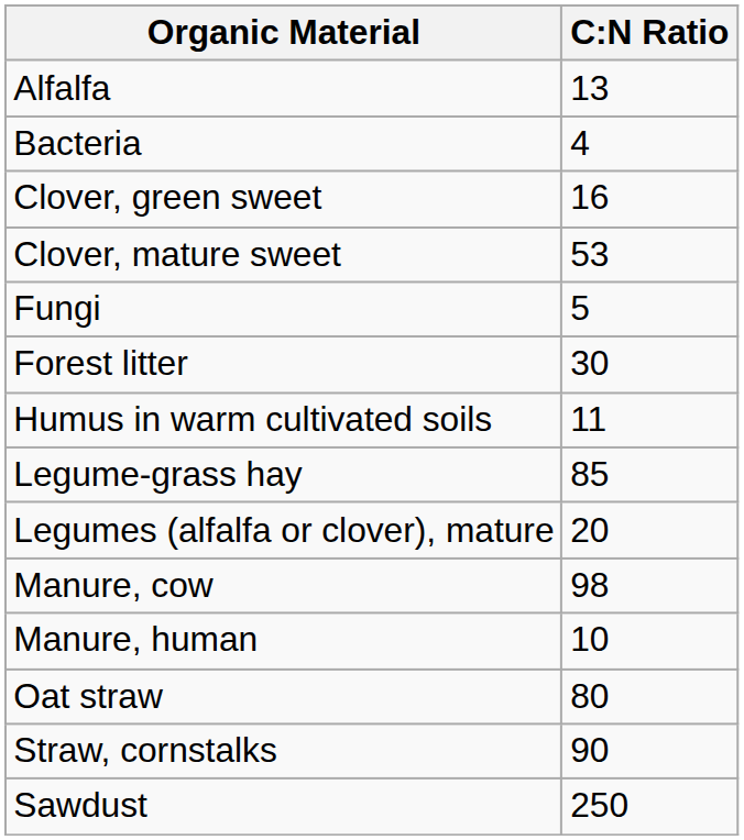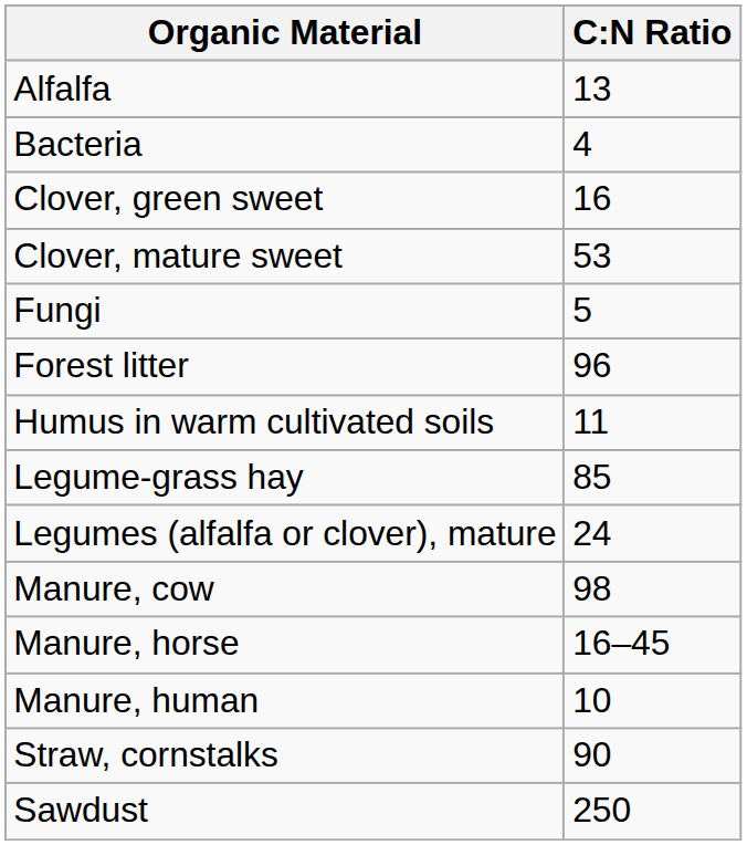Forest litter | C:N Ratio: 30 -> 96
Legumes (alfalfa or clover), mature | C:N Ratio: 20 -> 24
+ row: Manure, horse | 16–45
- row: Oat straw | 80
